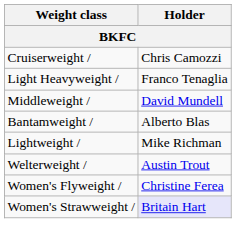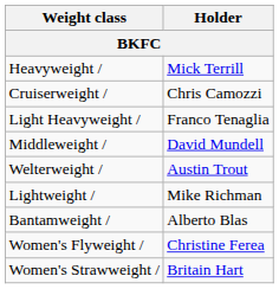+ row: Heavyweight / | Mick Terrill
rows swapped: Welterweight / <-> Bantamweight /
Women's Strawweight / | Holder: lavender background -> no background
